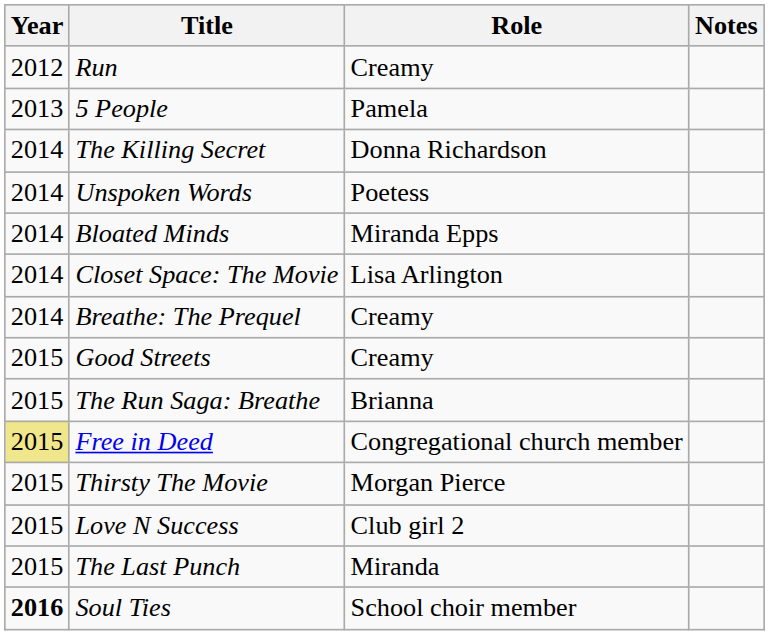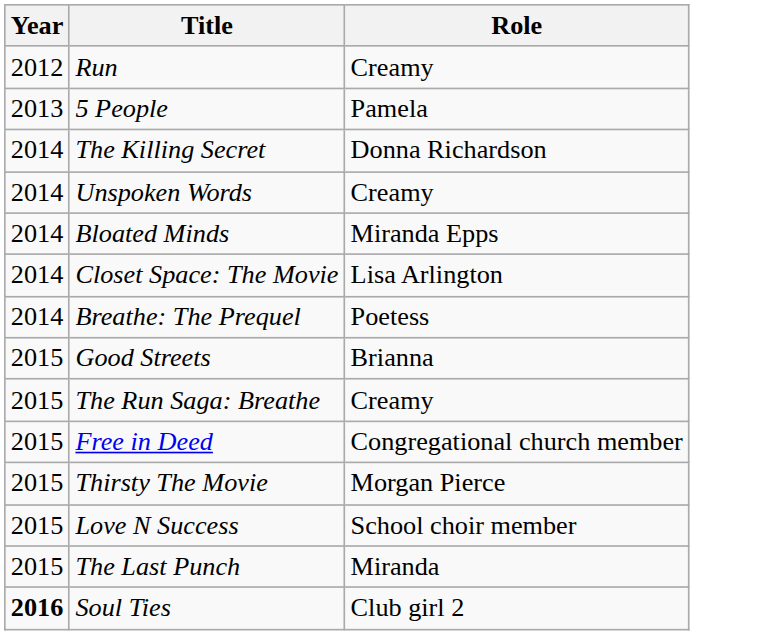- column: Notes
Unspoken Words | Role: Poetess -> Creamy
Breathe: The Prequel | Role: Creamy -> Poetess
Good Streets | Role: Creamy -> Brianna
The Run Saga: Breathe | Role: Brianna -> Creamy
Free in Deed | Year: khaki background -> no background
Love N Success | Role: Club girl 2 -> School choir member
Soul Ties | Role: School choir member -> Club girl 2
